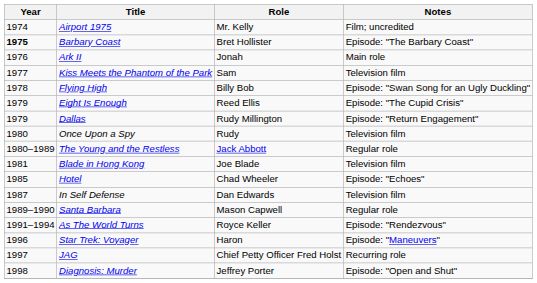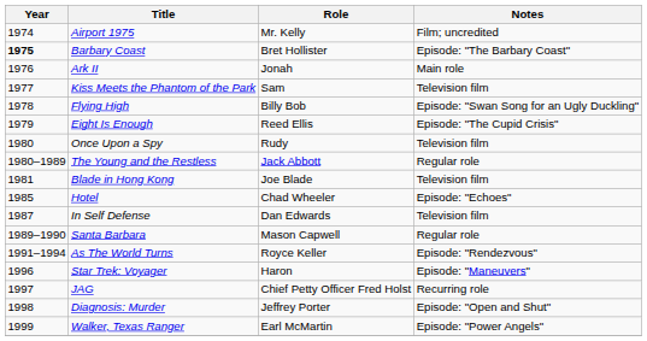- row: 1979 | Dallas | Rudy Millington | Episode: "Return Engagement"
+ row: 1999 | Walker, Texas Ranger | Earl McMartin | Episode: "Power Angels"
